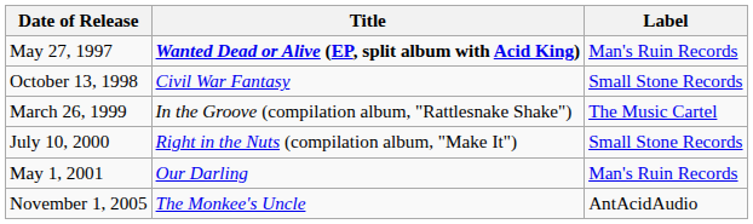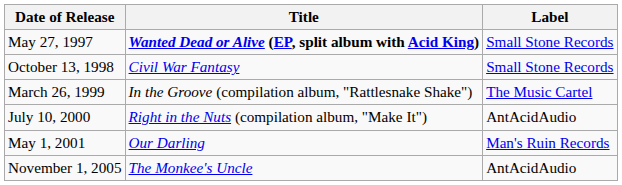May 27, 1997 | Label: Man's Ruin Records -> Small Stone Records
July 10, 2000 | Label: Small Stone Records -> AntAcidAudio
